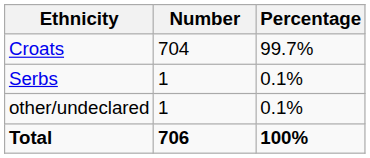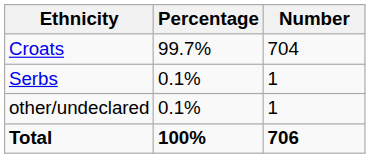columns swapped: Number <-> Percentage
